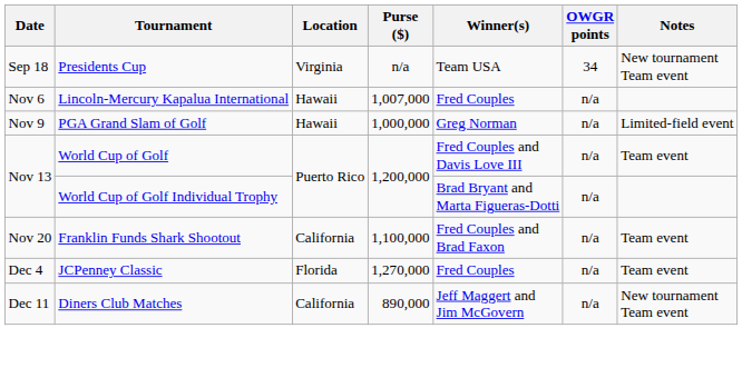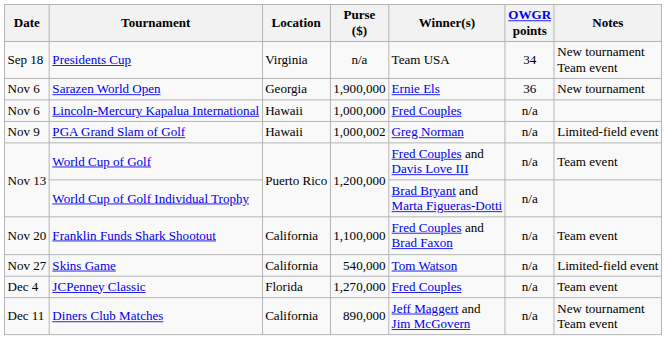+ row: Nov 6 | Sarazen World Open | Georgia | 1,900,000 | Ernie Els | 36 | New tournament
Lincoln-Mercury Kapalua International | Purse ($): 1,007,000 -> 1,000,000
PGA Grand Slam of Golf | Purse ($): 1,000,000 -> 1,000,002
+ row: Nov 27 | Skins Game | California | 540,000 | Tom Watson | n/a | Limited-field event
